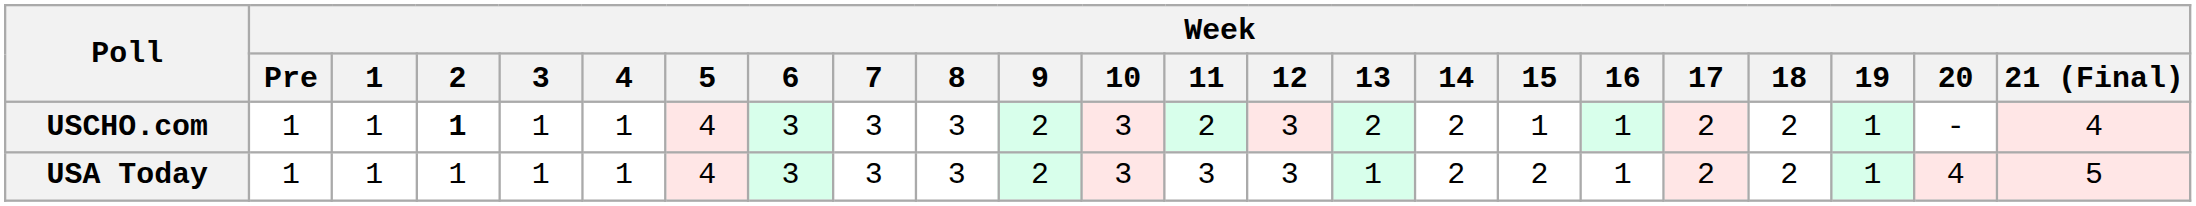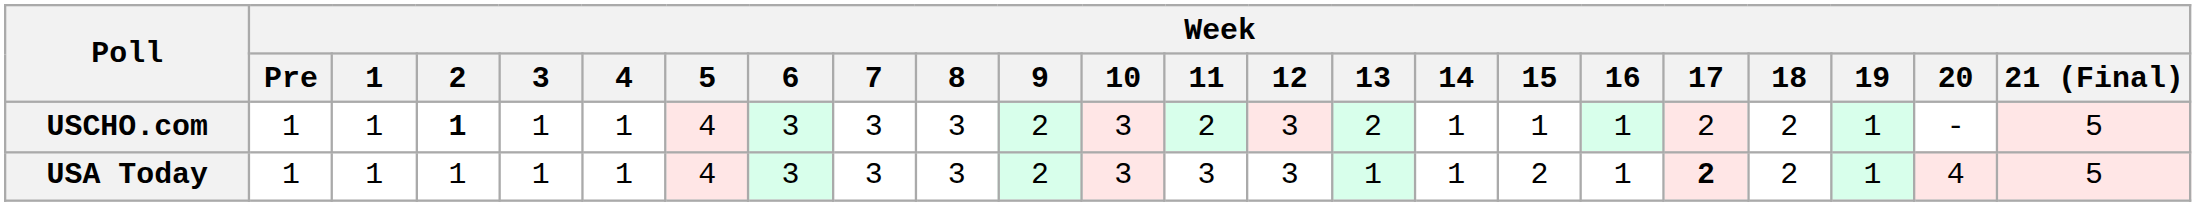USCHO.com | Week / 14: 2 -> 1
USCHO.com | Week / 21 (Final): 4 -> 5
USA Today | Week / 14: 2 -> 1
USA Today | Week / 17: normal -> bold
